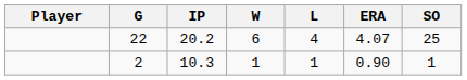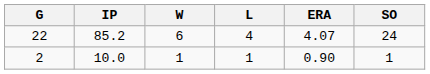- column: Player
22 | IP: 20.2 -> 85.2
22 | SO: 25 -> 24
2 | IP: 10.3 -> 10.0
